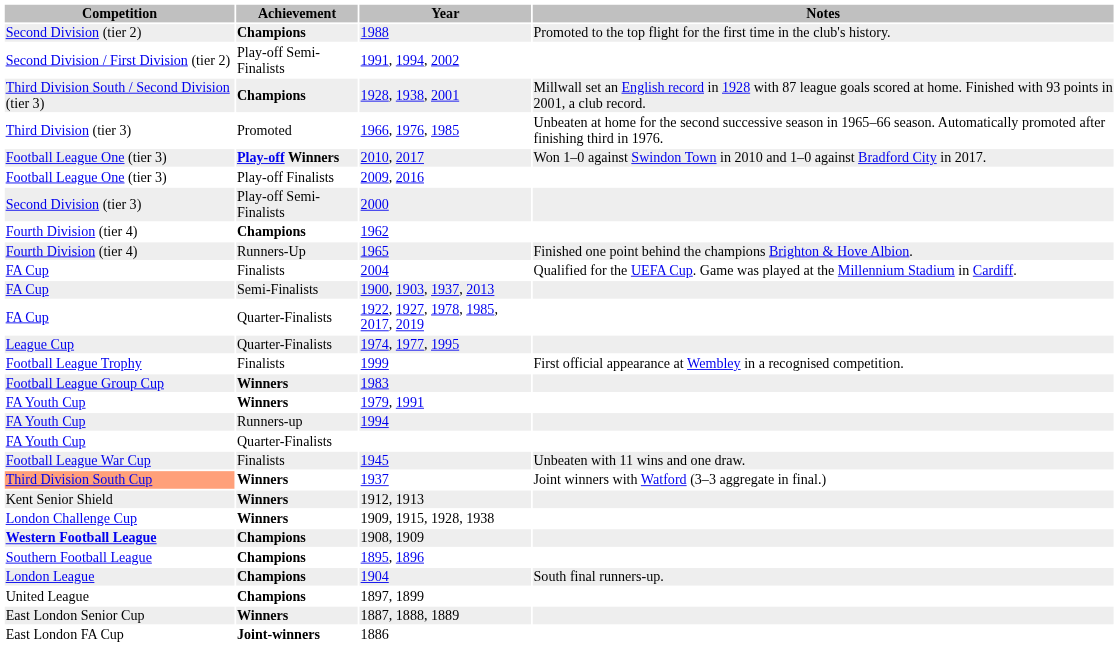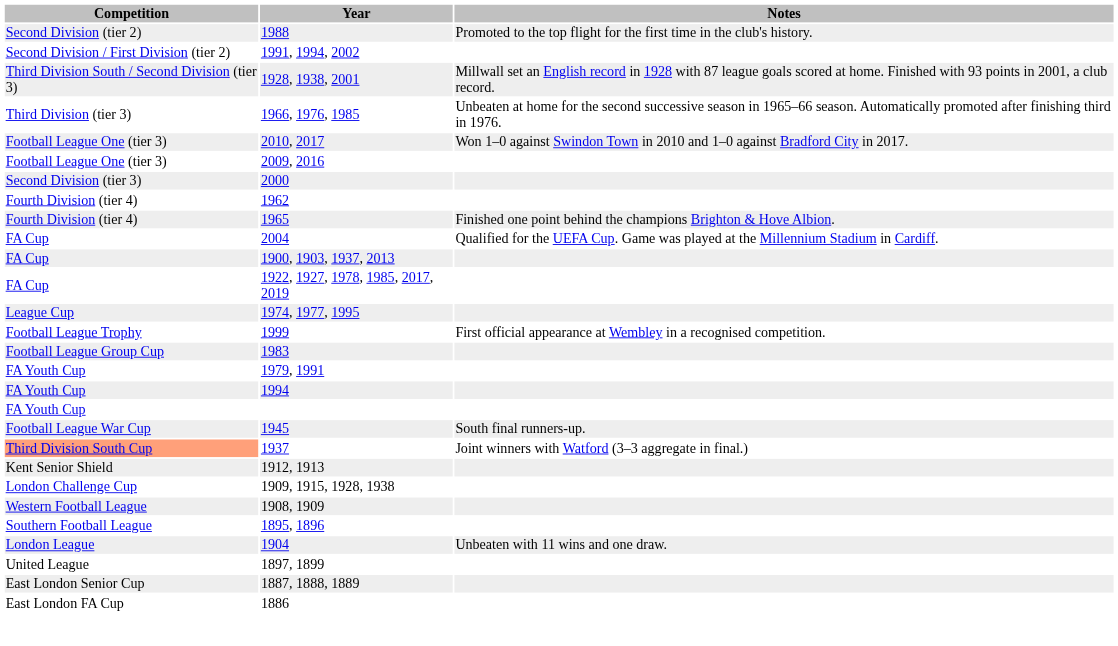- column: Achievement | Champions | Play-off Semi-Finalists | Champions | Promoted | Play-off Winners | Play-off Finalists | Play-off Semi-Finalists | Champions | Runners-Up | Finalists | Semi-Finalists | Quarter-Finalists | Quarter-Finalists | Finalists | Winners | Winners | Runners-up | Quarter-Finalists | Finalists | Winners | Winners | Winners | Champions | Champions | Champions | Champions | Winners | Joint-winners
1945 | Notes: Unbeaten with 11 wins and one draw. -> South final runners-up.
1908, 1909 | Competition: bold -> normal
1904 | Notes: South final runners-up. -> Unbeaten with 11 wins and one draw.
